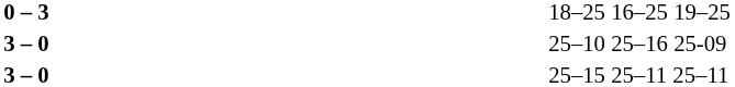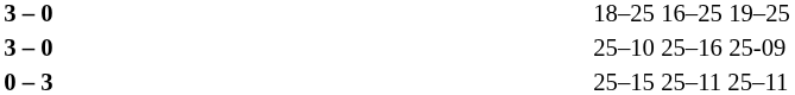18–25 16–25 19–25 | column 2: 0 – 3 -> 3 – 0
25–15 25–11 25–11 | column 2: 3 – 0 -> 0 – 3
